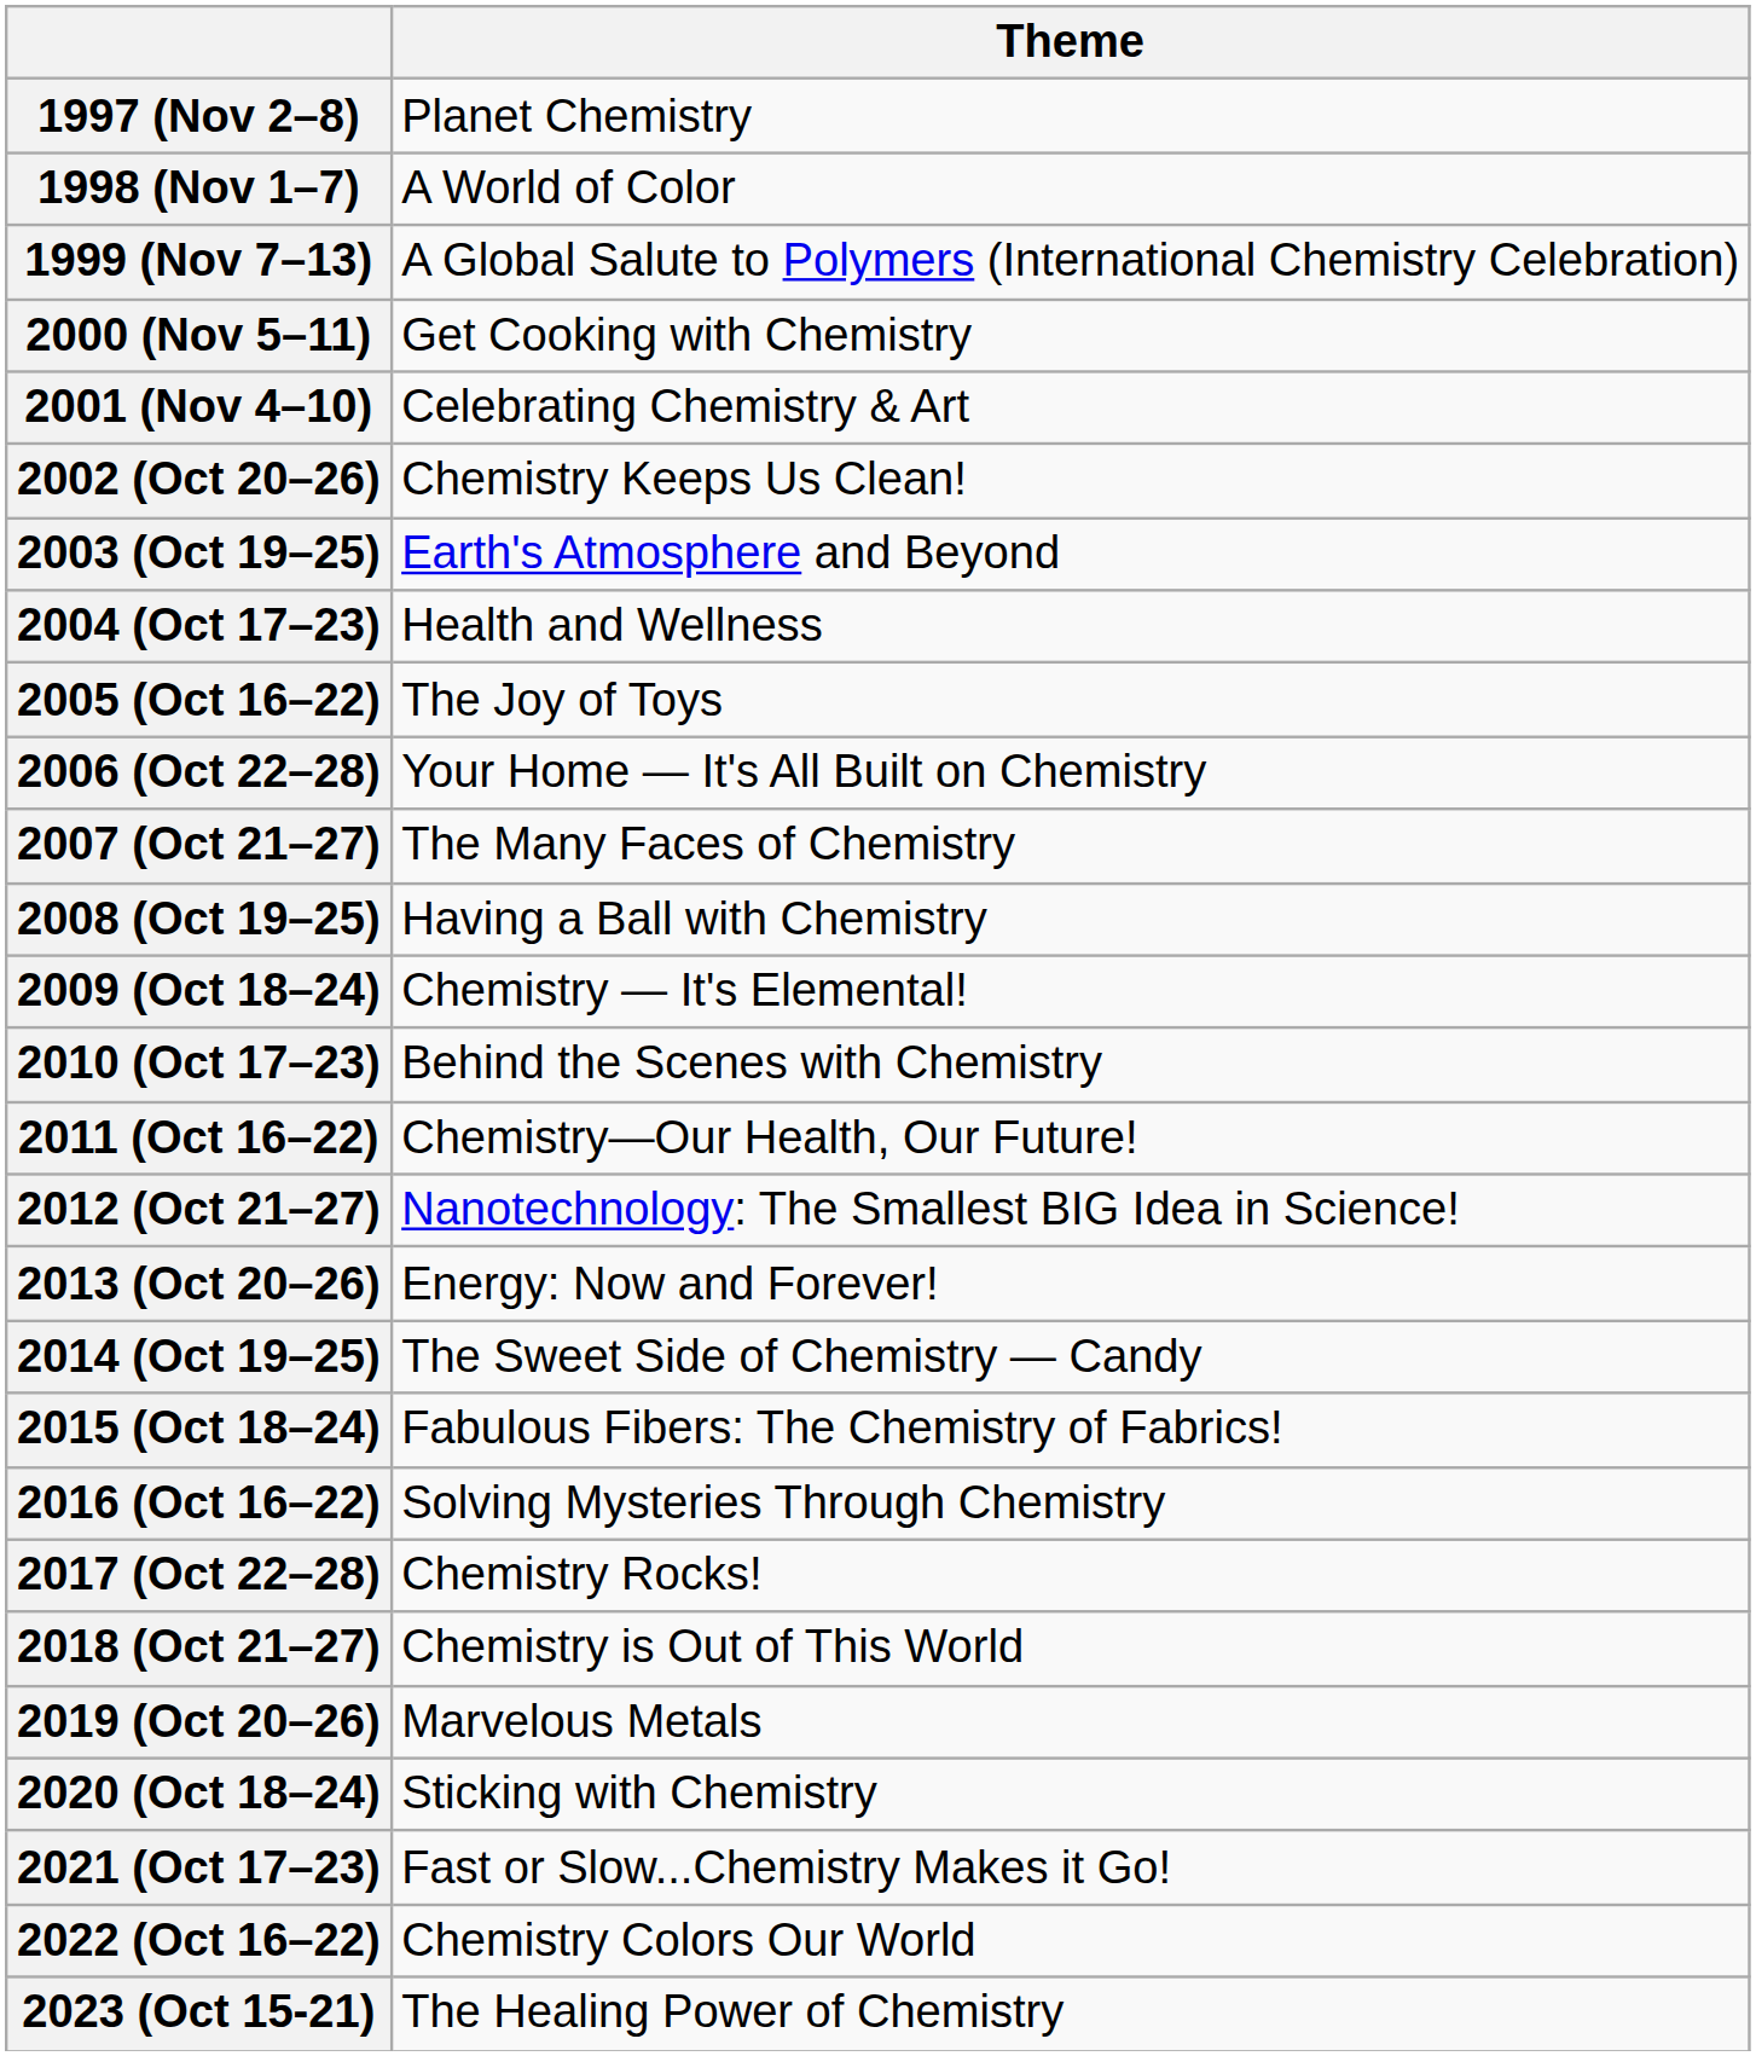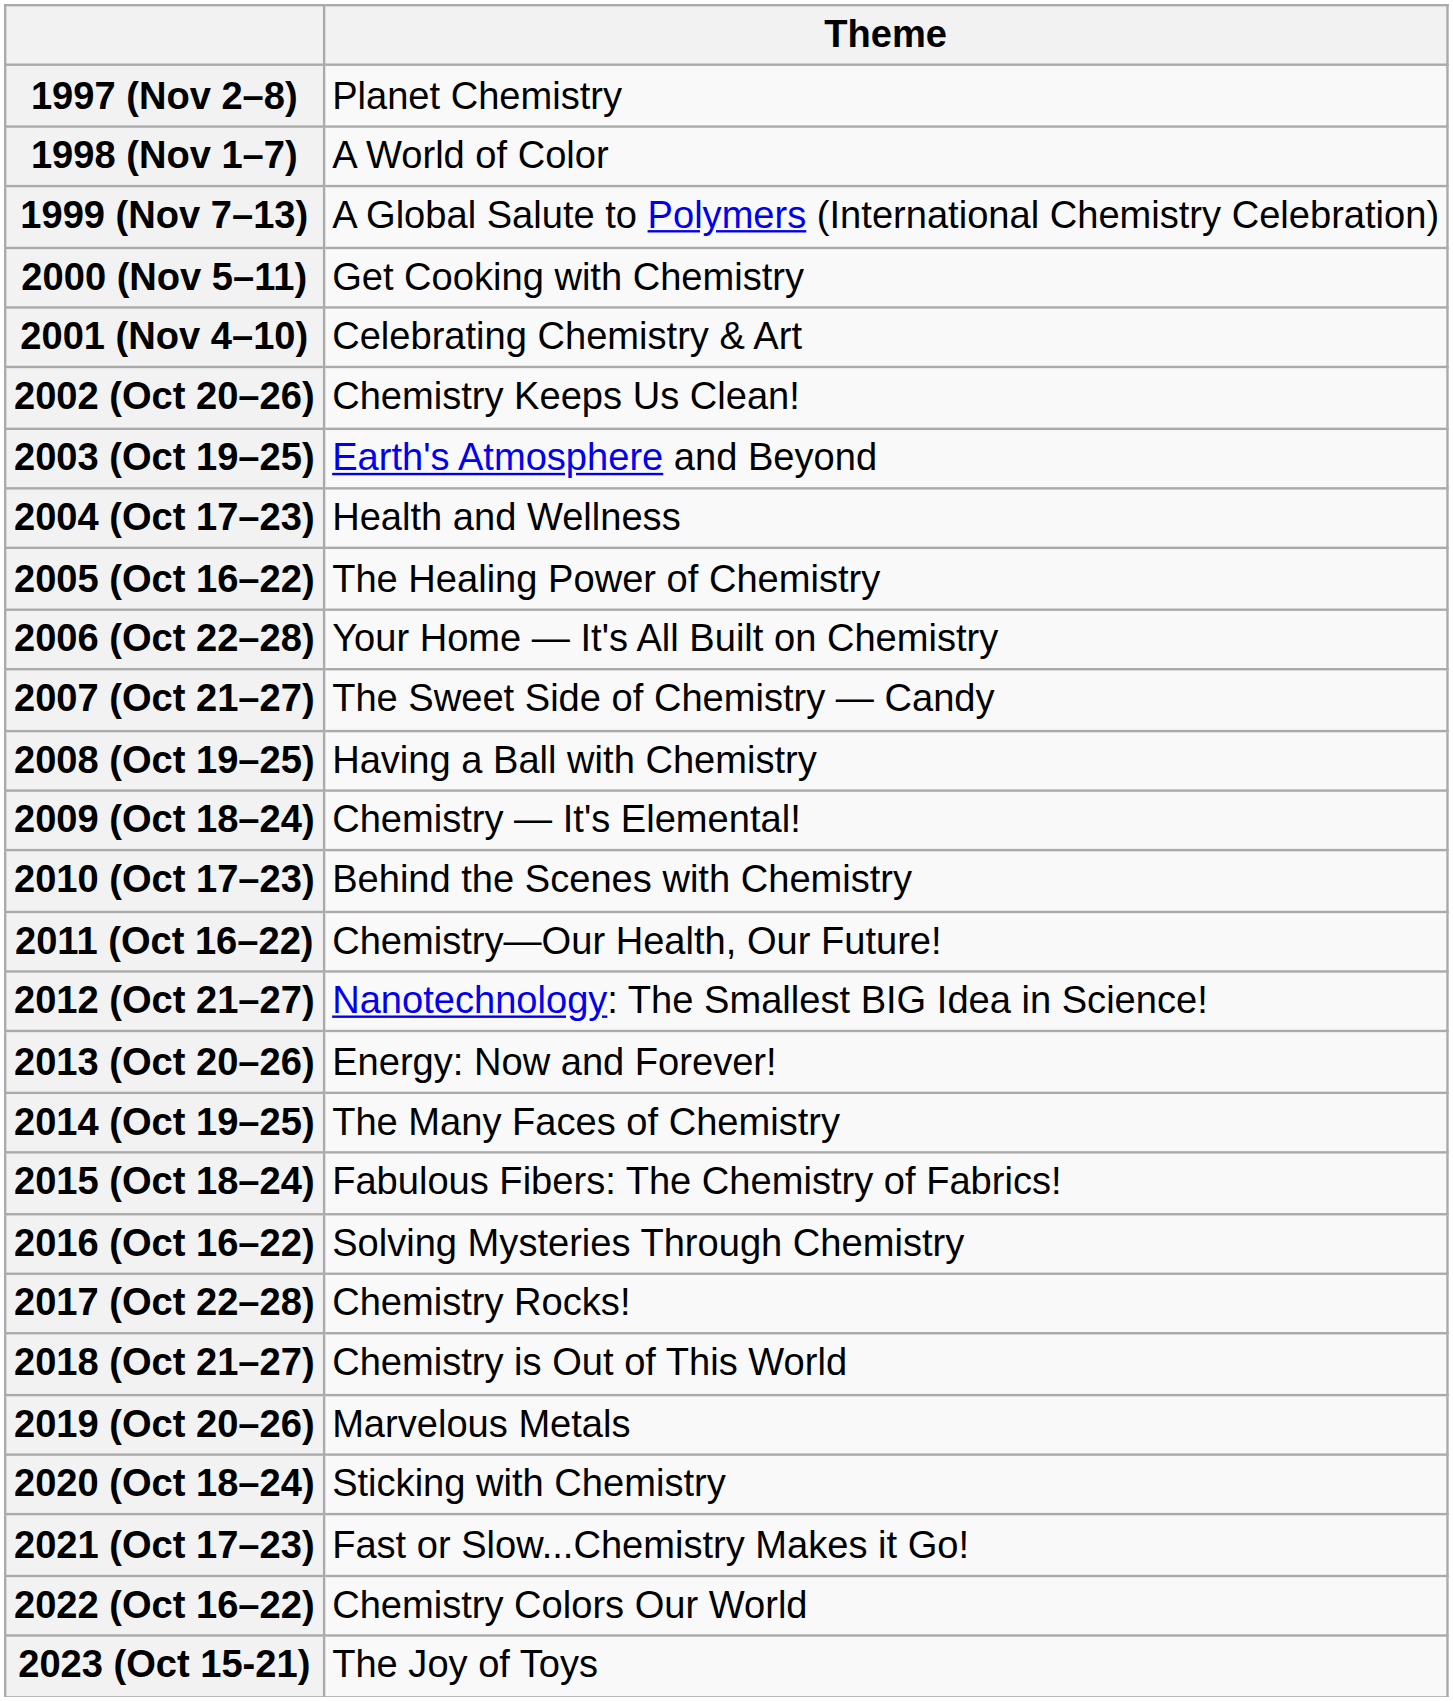2005 (Oct 16–22) | Theme: The Joy of Toys -> The Healing Power of Chemistry
2007 (Oct 21–27) | Theme: The Many Faces of Chemistry -> The Sweet Side of Chemistry — Candy
2014 (Oct 19–25) | Theme: The Sweet Side of Chemistry — Candy -> The Many Faces of Chemistry
2023 (Oct 15-21) | Theme: The Healing Power of Chemistry -> The Joy of Toys
